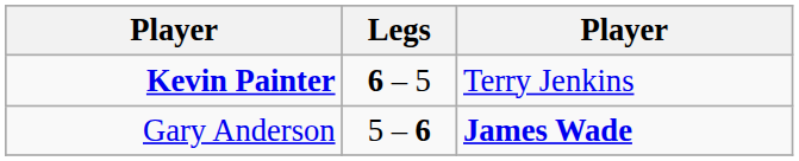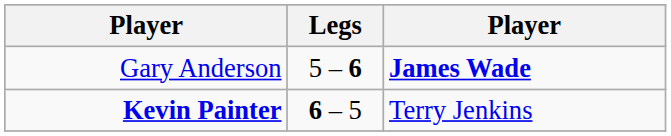rows swapped: Kevin Painter <-> Gary Anderson
